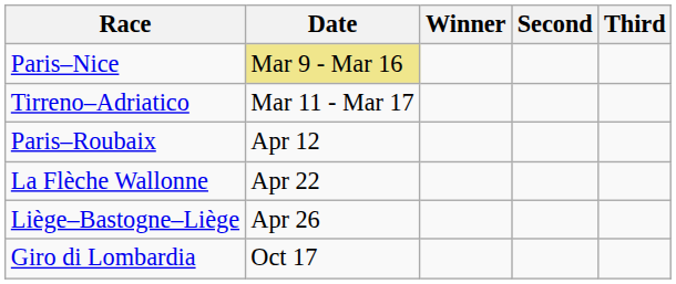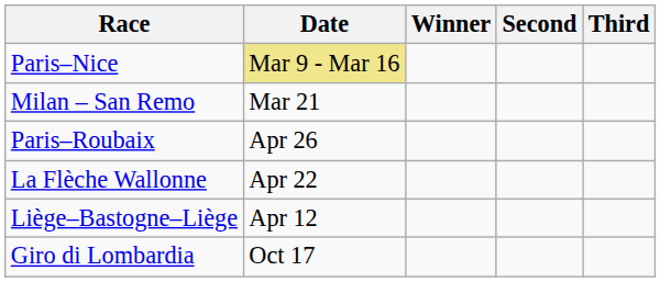- row: Tirreno–Adriatico | Mar 11 - Mar 17
+ row: Milan – San Remo | Mar 21
Paris–Roubaix | Date: Apr 12 -> Apr 26
Liège–Bastogne–Liège | Date: Apr 26 -> Apr 12
